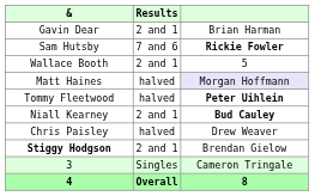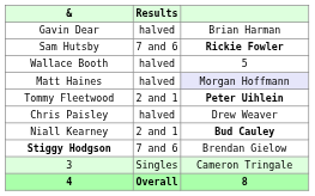Gavin Dear | Results: 2 and 1 -> halved
Wallace Booth | Results: 2 and 1 -> halved
Tommy Fleetwood | Results: halved -> 2 and 1
rows swapped: Chris Paisley <-> Niall Kearney
Stiggy Hodgson | Results: 2 and 1 -> 7 and 6
